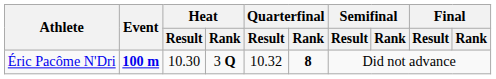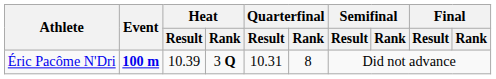Éric Pacôme N'Dri | Heat / Result: 10.30 -> 10.39
Éric Pacôme N'Dri | Quarterfinal / Result: 10.32 -> 10.31
Éric Pacôme N'Dri | Quarterfinal / Rank: bold -> normal
